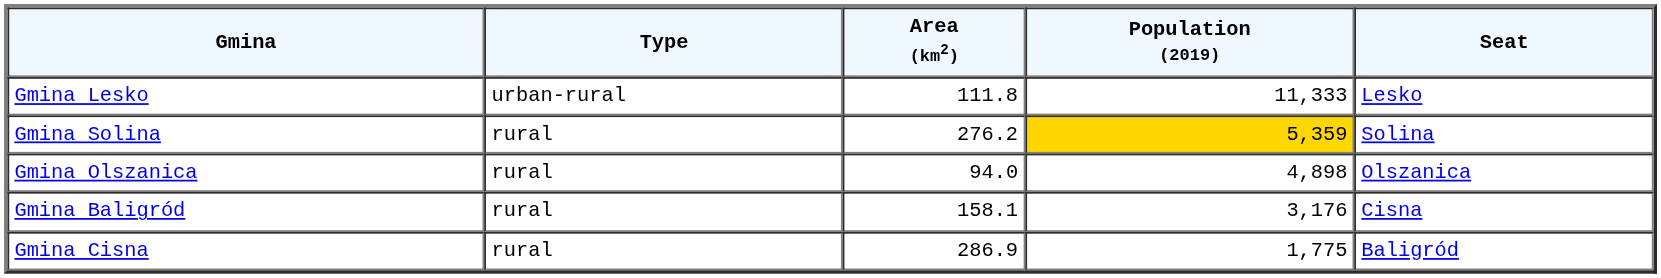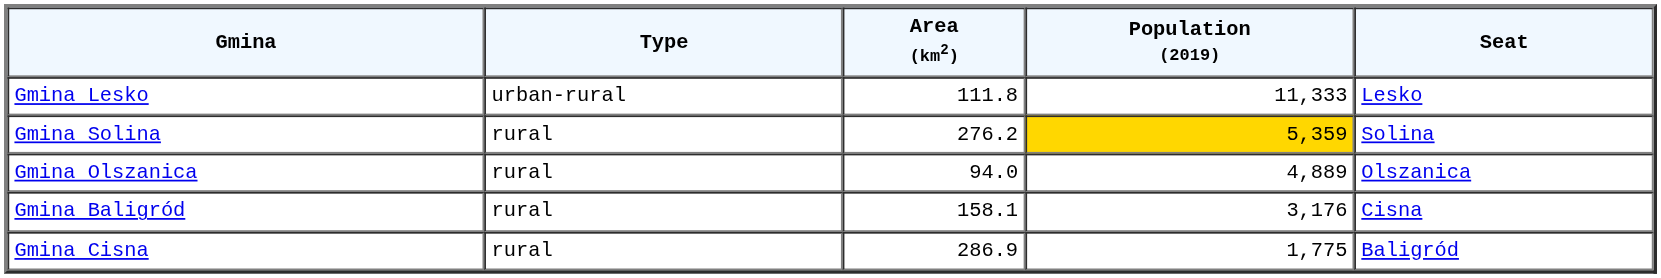Gmina Olszanica | Population (2019): 4,898 -> 4,889
